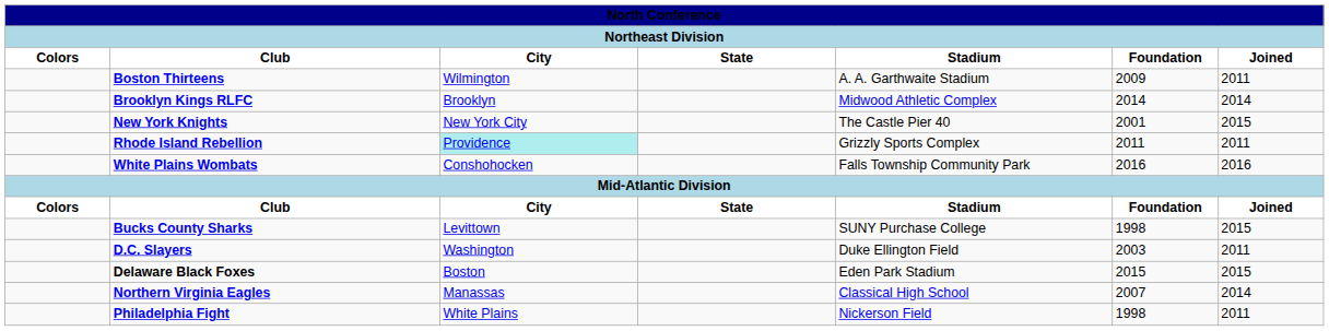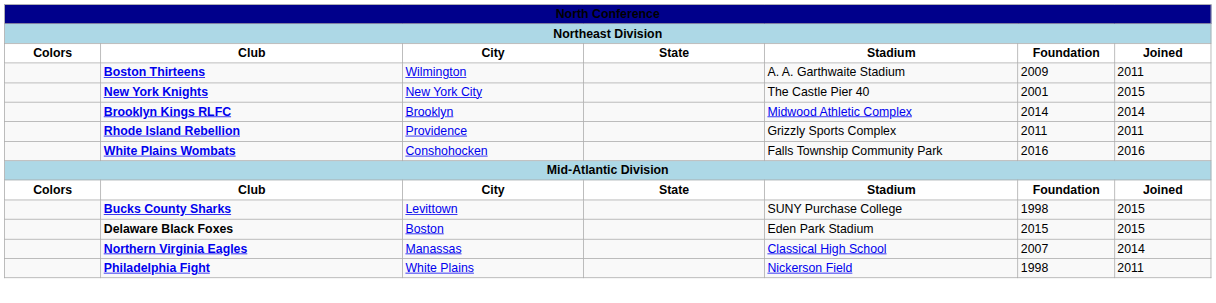rows swapped: Brooklyn Kings RLFC <-> New York Knights
Rhode Island Rebellion | column 3: paleturquoise background -> no background
- row: D.C. Slayers | Washington | Duke Ellington Field | 2003 | 2011
